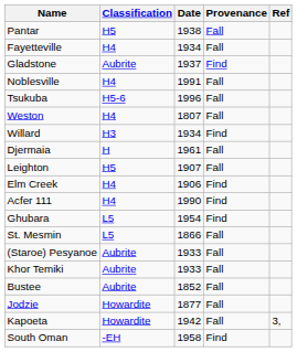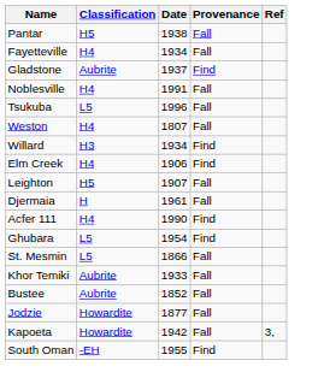Tsukuba | Classification: H5-6 -> L5
rows swapped: Elm Creek <-> Djermaia
- row: (Staroe) Pesyanoe | Aubrite | 1933 | Fall
South Oman | Date: 1958 -> 1955
